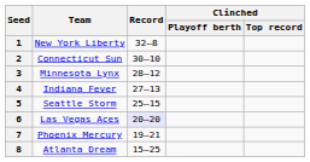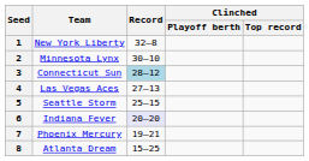2 | Team: Connecticut Sun -> Minnesota Lynx
3 | Team: Minnesota Lynx -> Connecticut Sun
3 | Record: no background -> lightblue background
4 | Team: Indiana Fever -> Las Vegas Aces
6 | Team: Las Vegas Aces -> Indiana Fever
